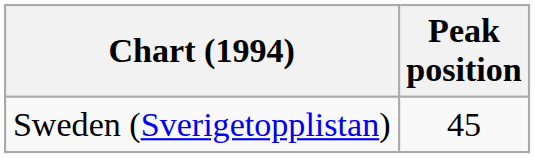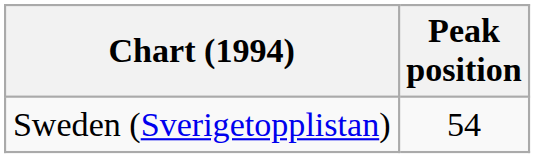Sweden (Sverigetopplistan) | Peak position: 45 -> 54
